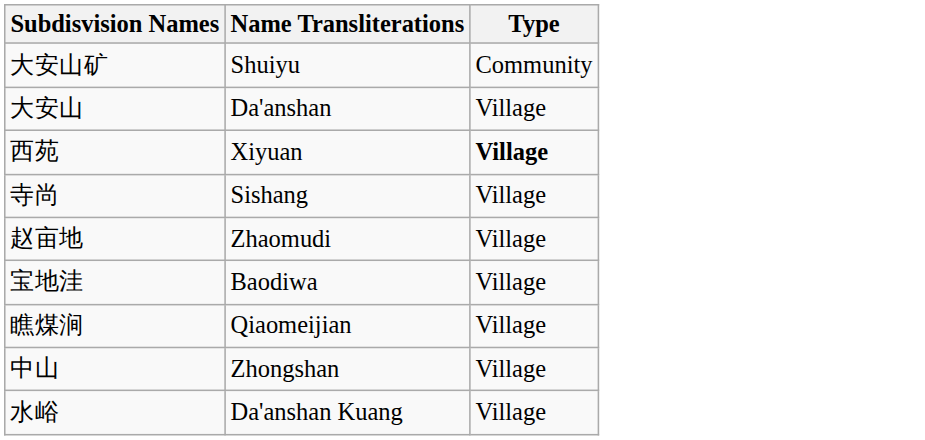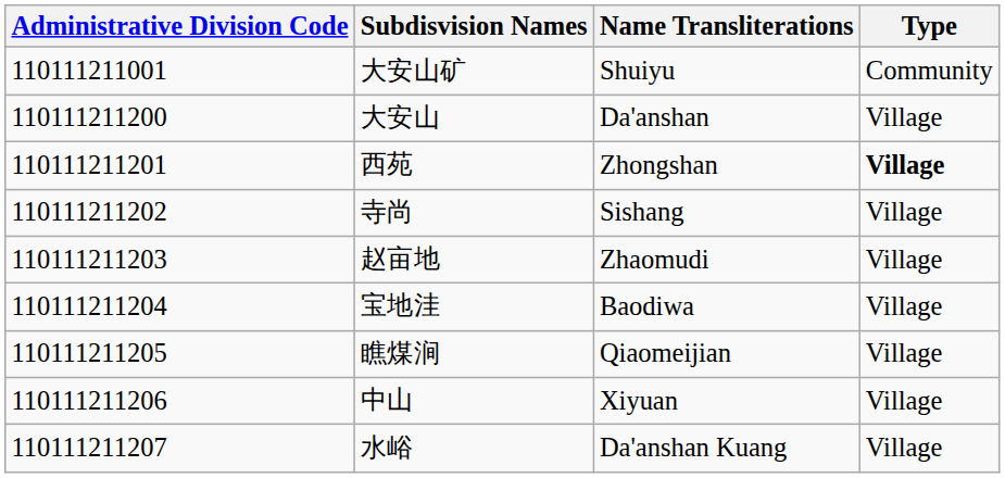+ column: Administrative Division Code | 110111211001 | 110111211200 | 110111211201 | 110111211202 | 110111211203 | 110111211204 | 110111211205 | 110111211206 | 110111211207
西苑 | Name Transliterations: Xiyuan -> Zhongshan
中山 | Name Transliterations: Zhongshan -> Xiyuan
